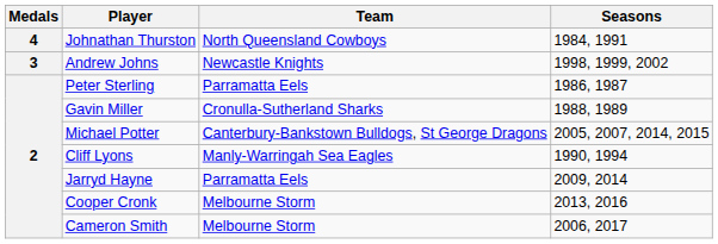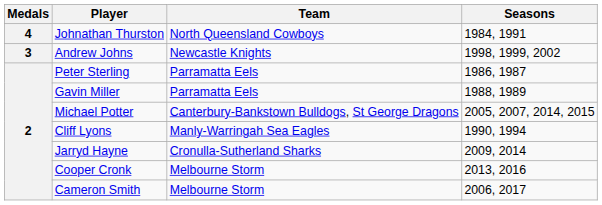Gavin Miller | Team: Cronulla-Sutherland Sharks -> Parramatta Eels
Jarryd Hayne | Team: Parramatta Eels -> Cronulla-Sutherland Sharks
